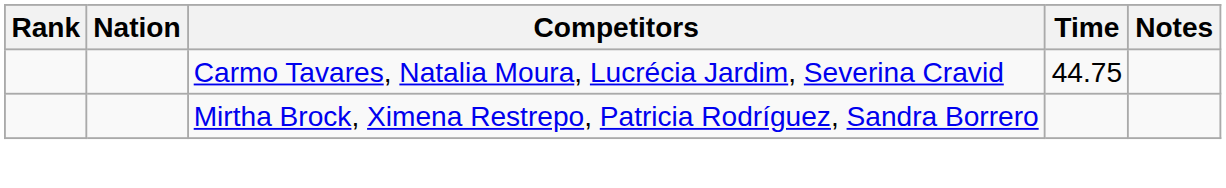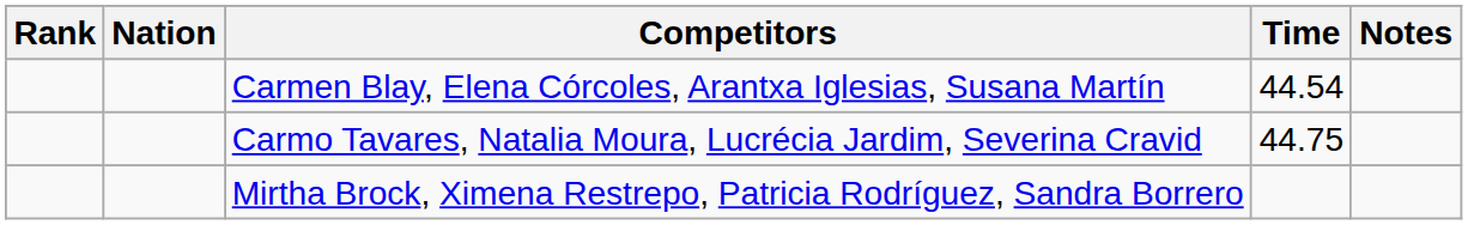+ row: Carmen Blay, Elena Córcoles, Arantxa Iglesias, Susana Martín | 44.54
